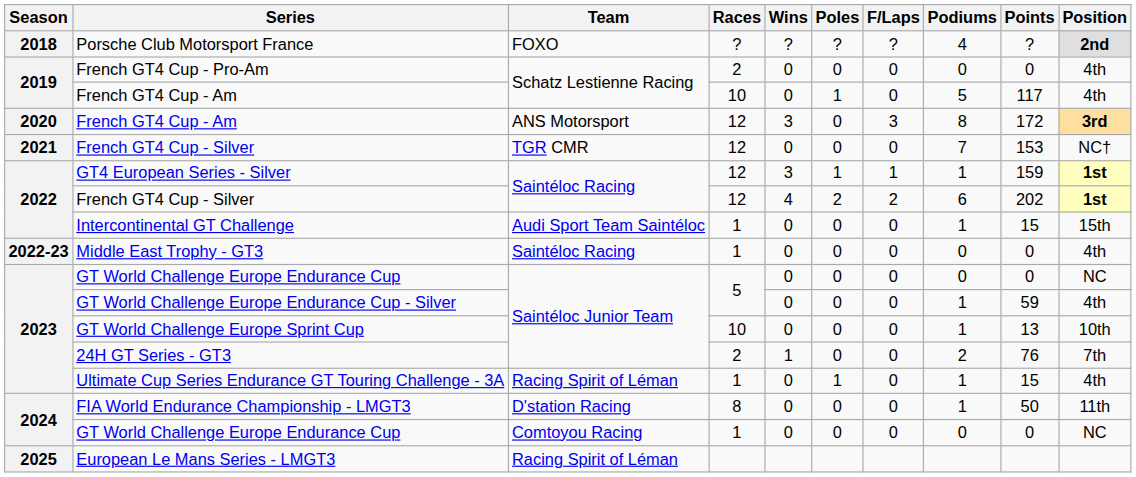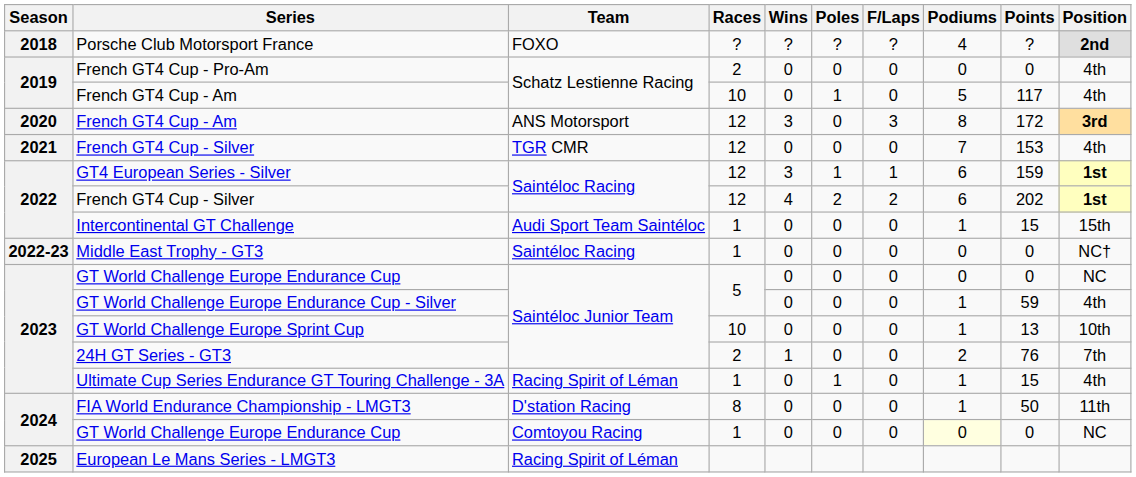French GT4 Cup - Silver / TGR CMR | Position: NC† -> 4th
GT4 European Series - Silver | Podiums: 1 -> 6
Middle East Trophy - GT3 | Position: 4th -> NC†
GT World Challenge Europe Endurance Cup / Comtoyou Racing | Podiums: no background -> lightyellow background
